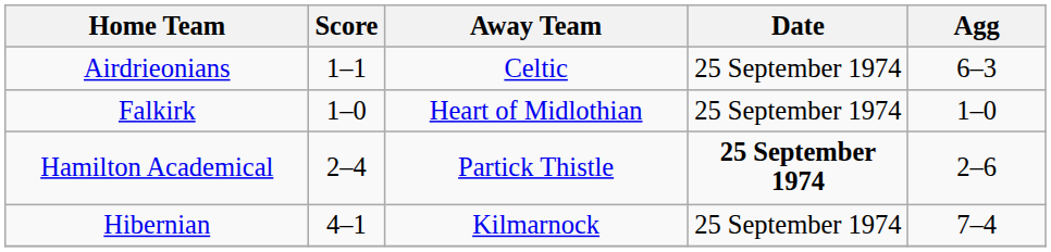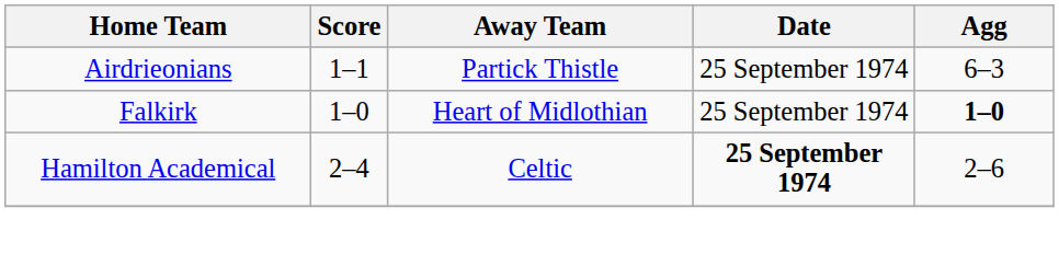Airdrieonians | Away Team: Celtic -> Partick Thistle
Falkirk | Agg: normal -> bold
Hamilton Academical | Away Team: Partick Thistle -> Celtic
- row: Hibernian | 4–1 | Kilmarnock | 25 September 1974 | 7–4
